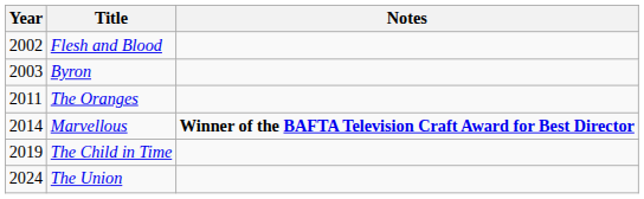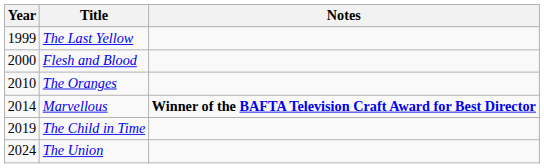+ row: 1999 | The Last Yellow
Flesh and Blood | Year: 2002 -> 2000
- row: 2003 | Byron
The Oranges | Year: 2011 -> 2010
